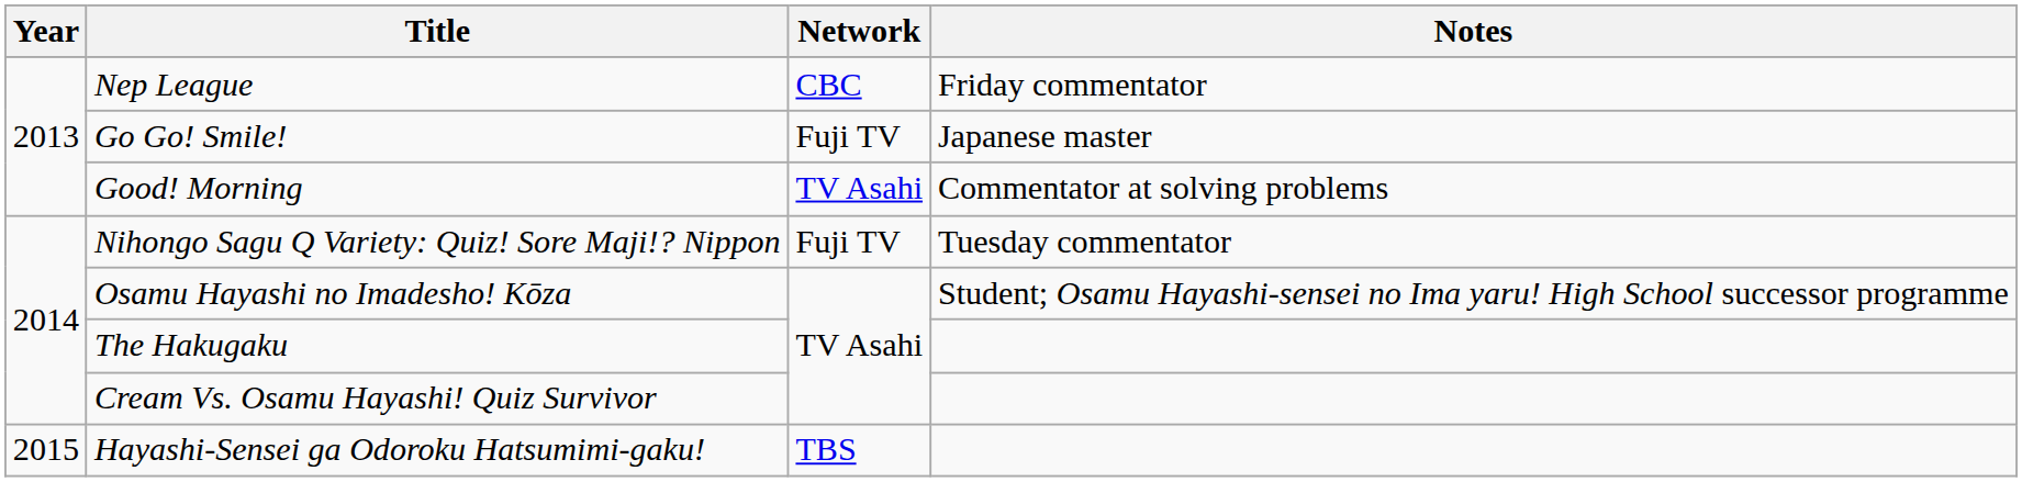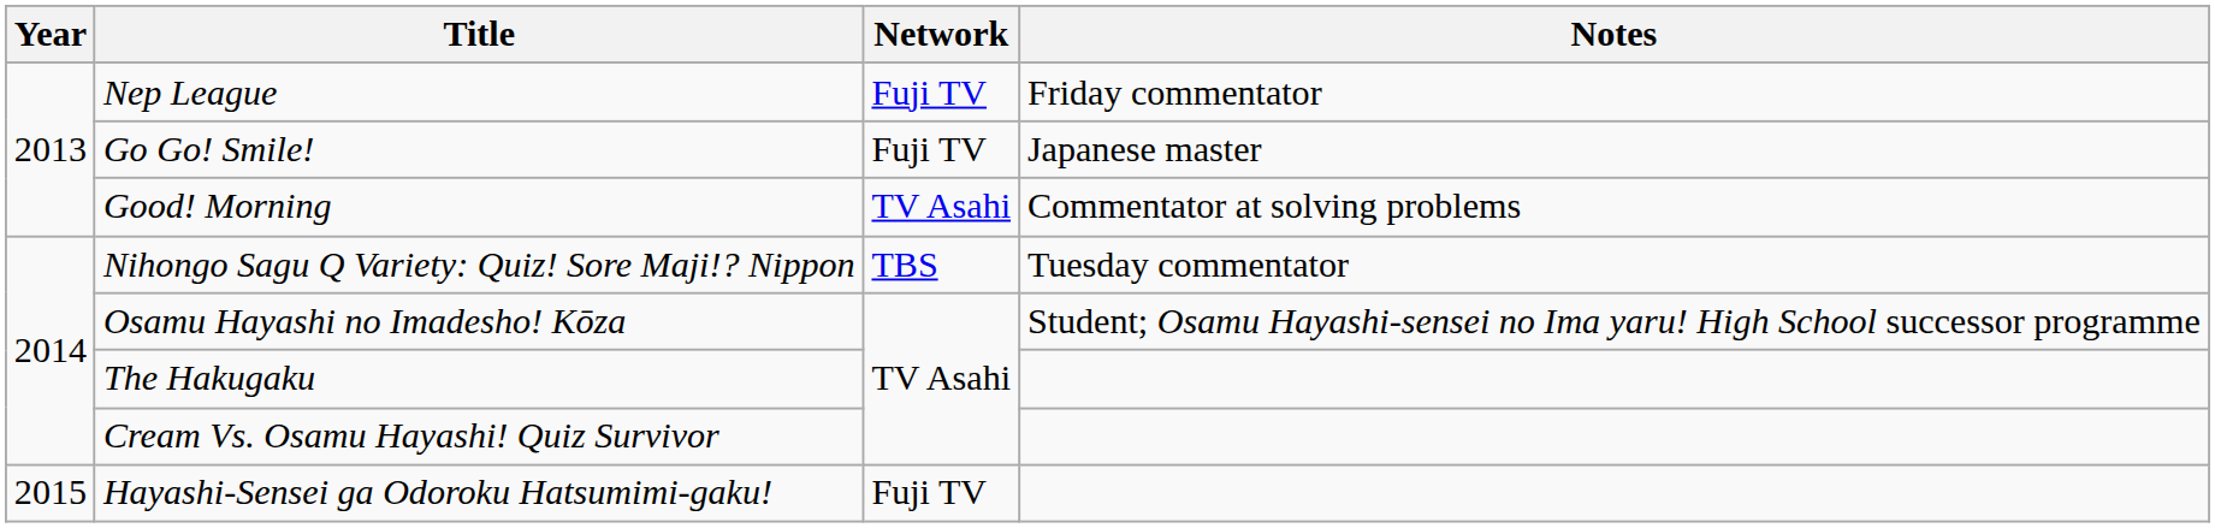Nep League | Network: CBC -> Fuji TV
Nihongo Sagu Q Variety: Quiz! Sore Maji!? Nippon | Network: Fuji TV -> TBS
Hayashi-Sensei ga Odoroku Hatsumimi-gaku! | Network: TBS -> Fuji TV
